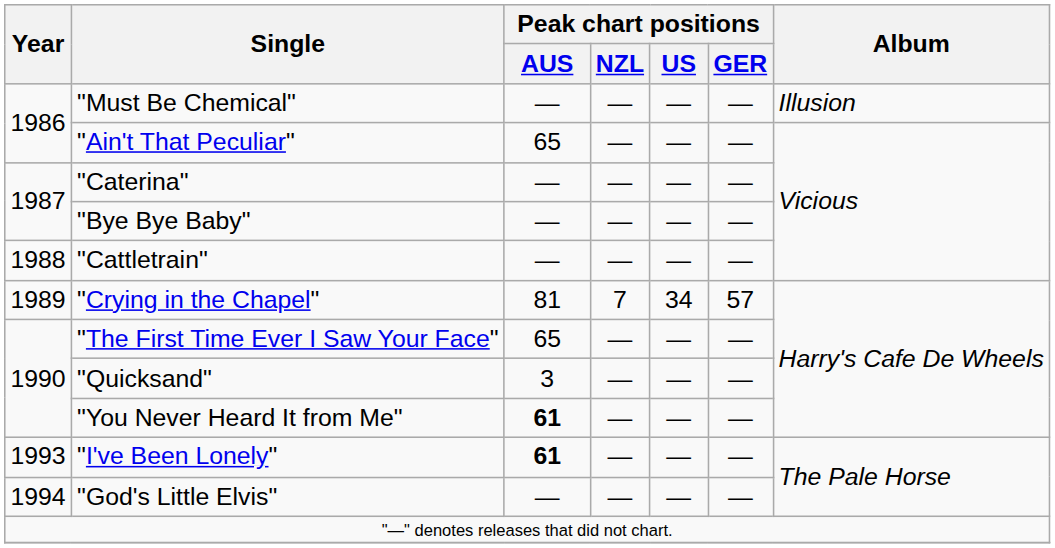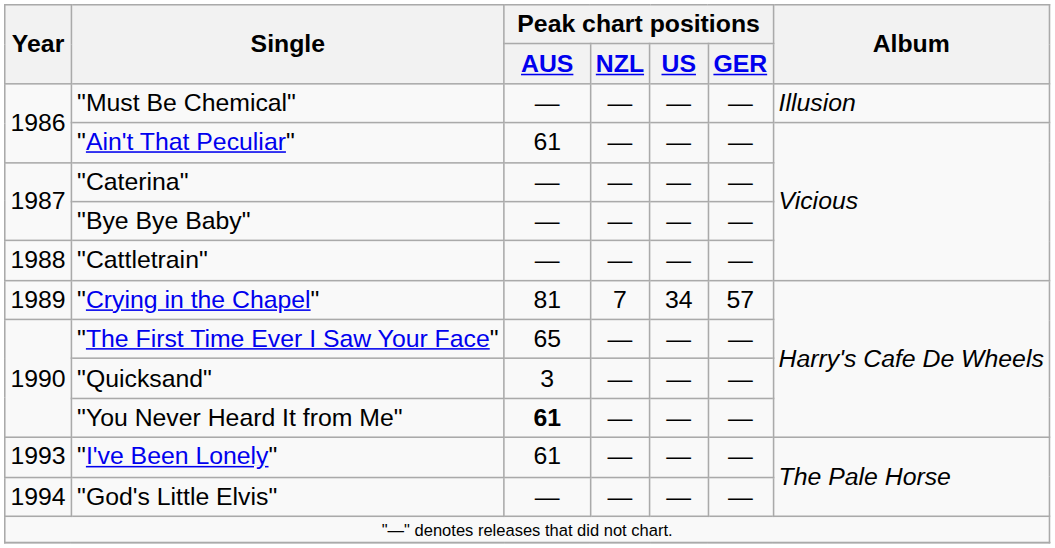"Ain't That Peculiar" | Peak chart positions / AUS: 65 -> 61
"I've Been Lonely" | Peak chart positions / AUS: bold -> normal
